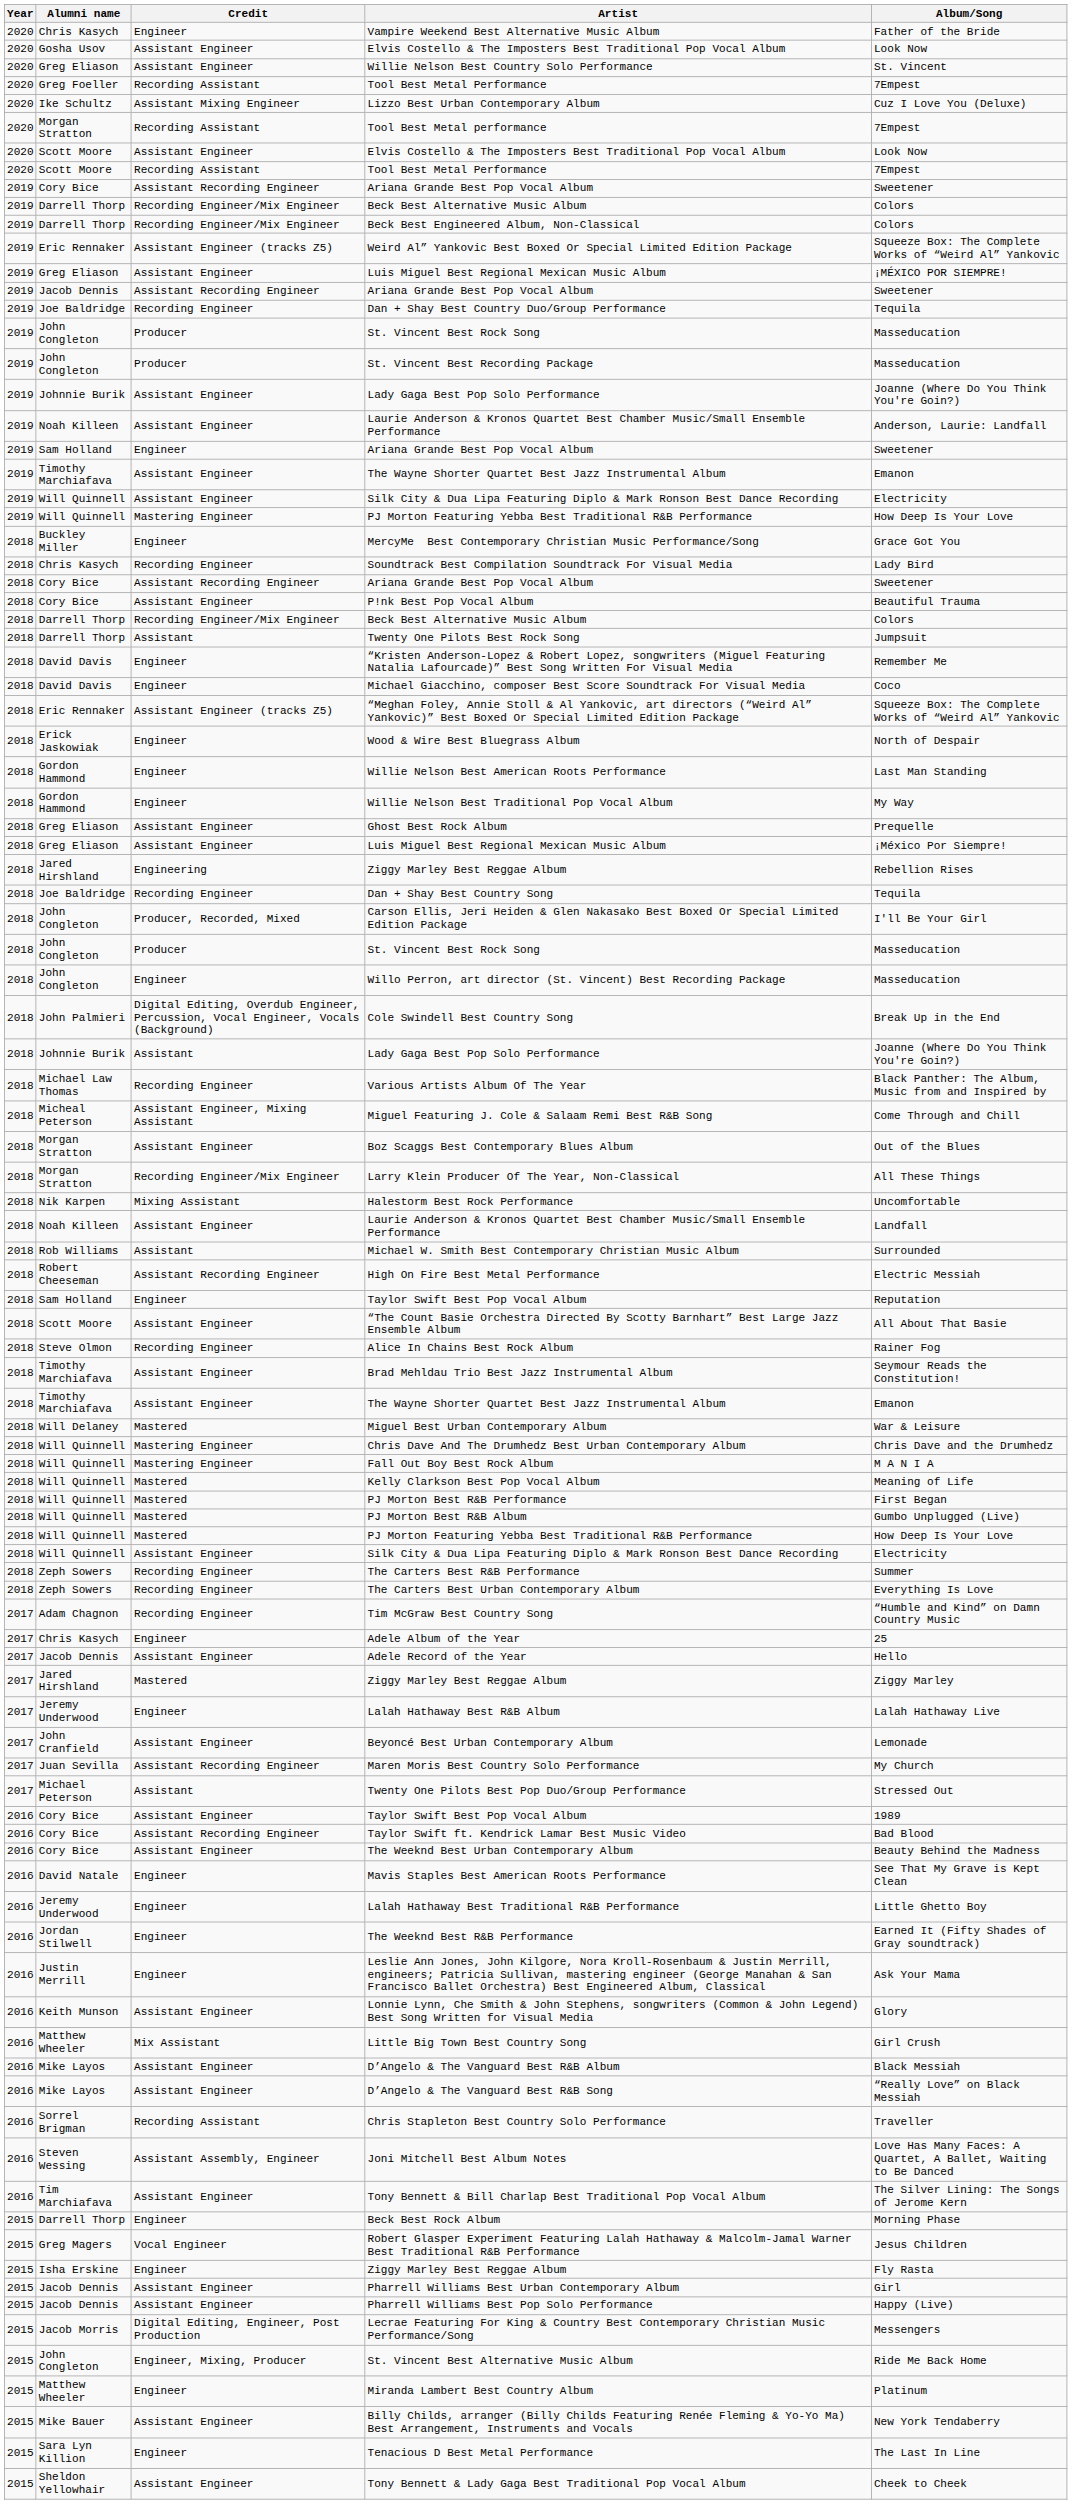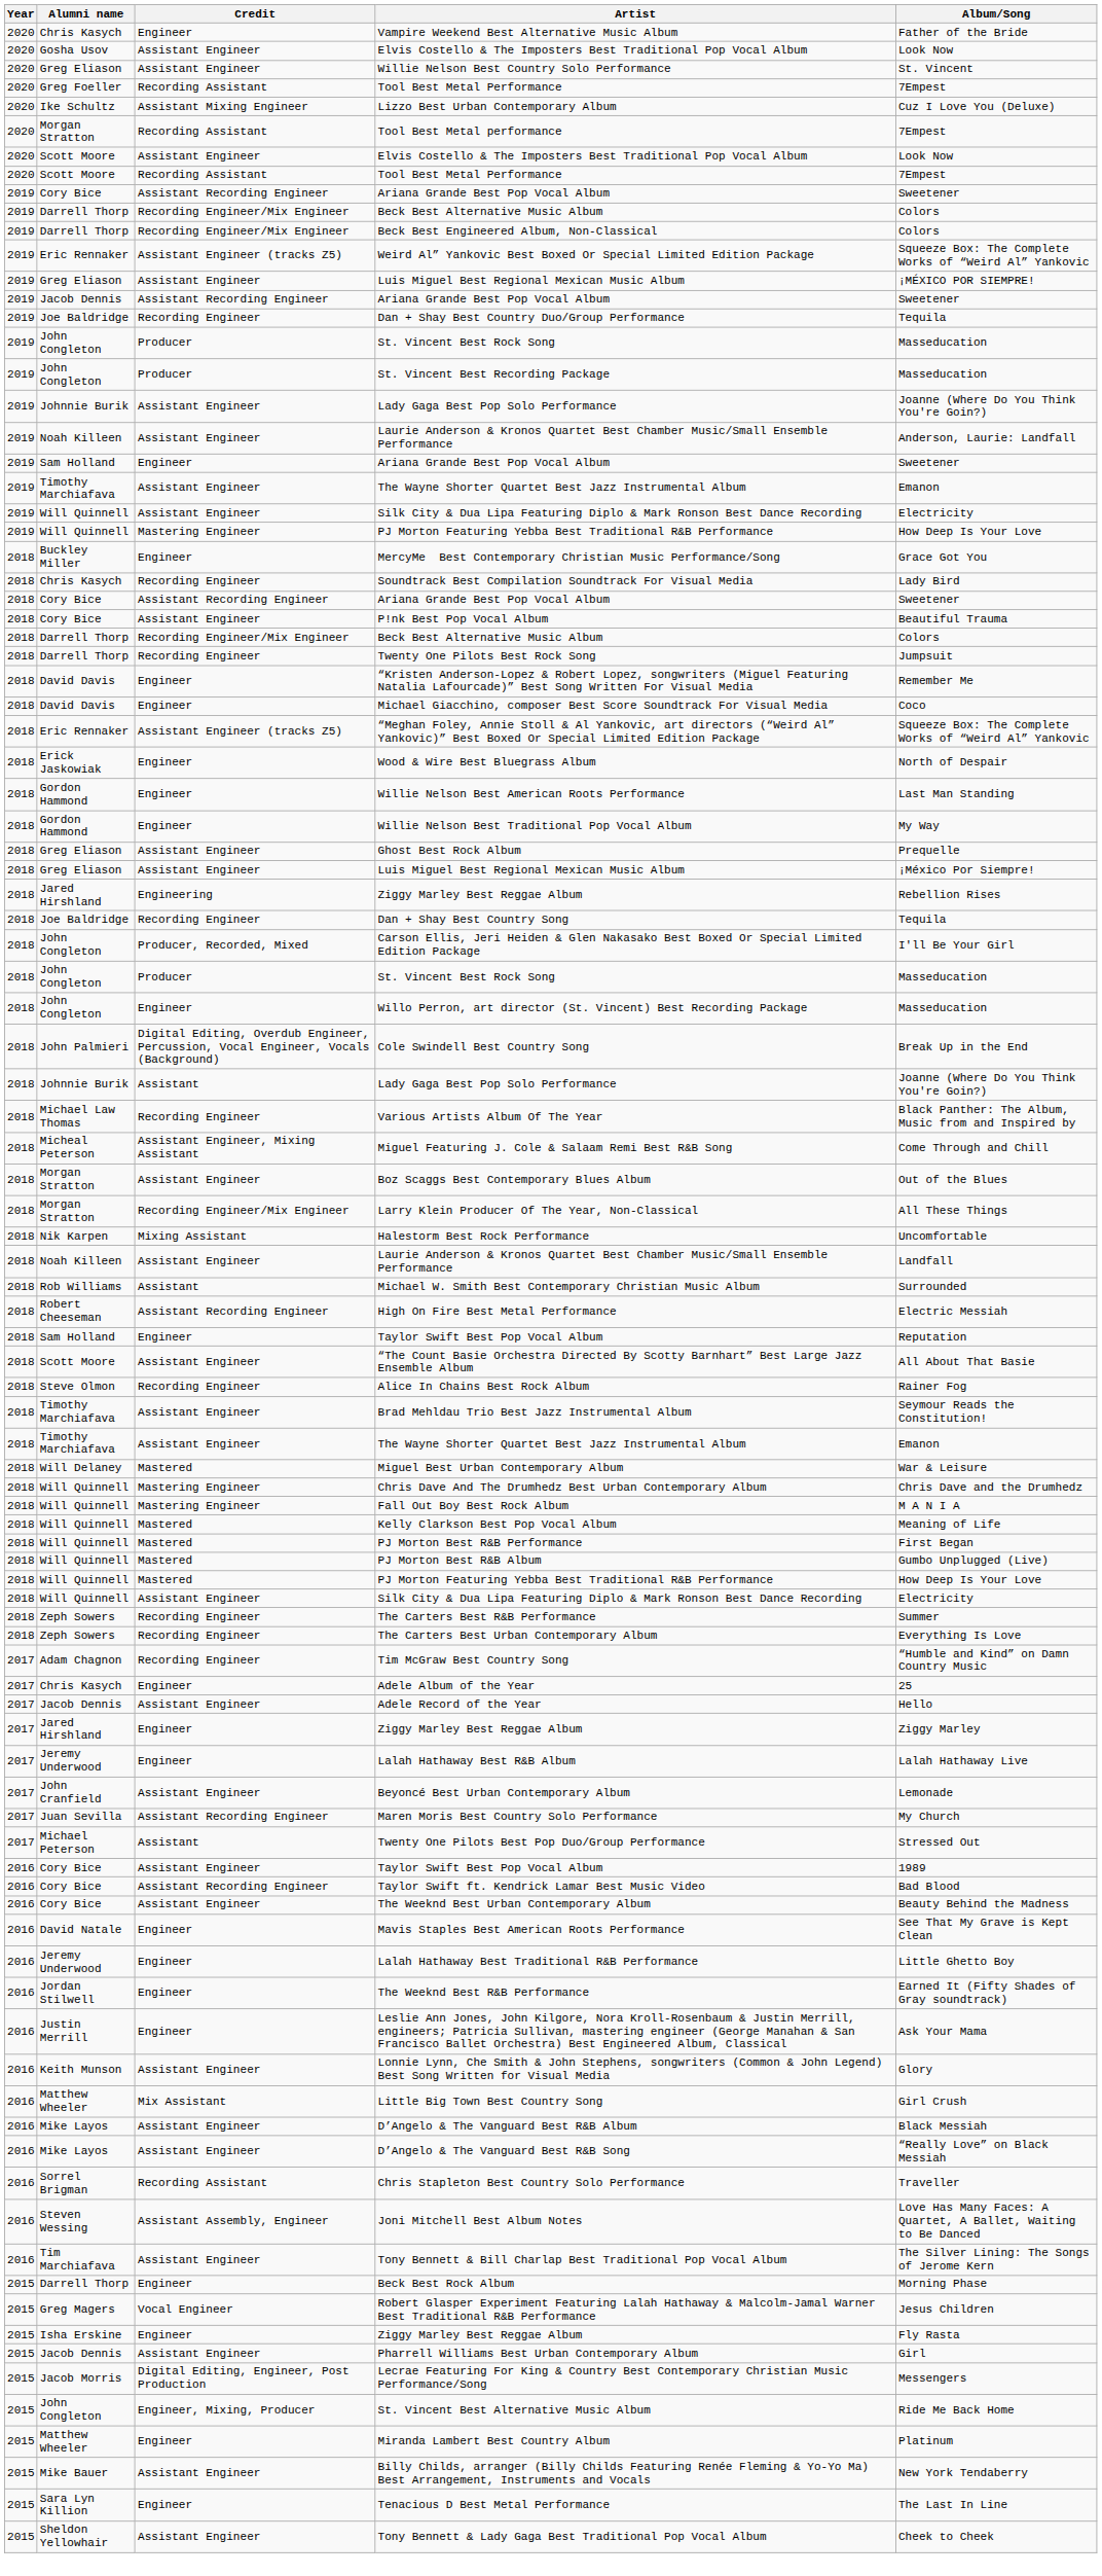Twenty One Pilots Best Rock Song | Credit: Assistant -> Recording Engineer
2017 / Ziggy Marley Best Reggae Album | Credit: Mastered -> Engineer
- row: 2015 | Jacob Dennis | Assistant Engineer | Pharrell Williams Best Pop Solo Performance | Happy (Live)
